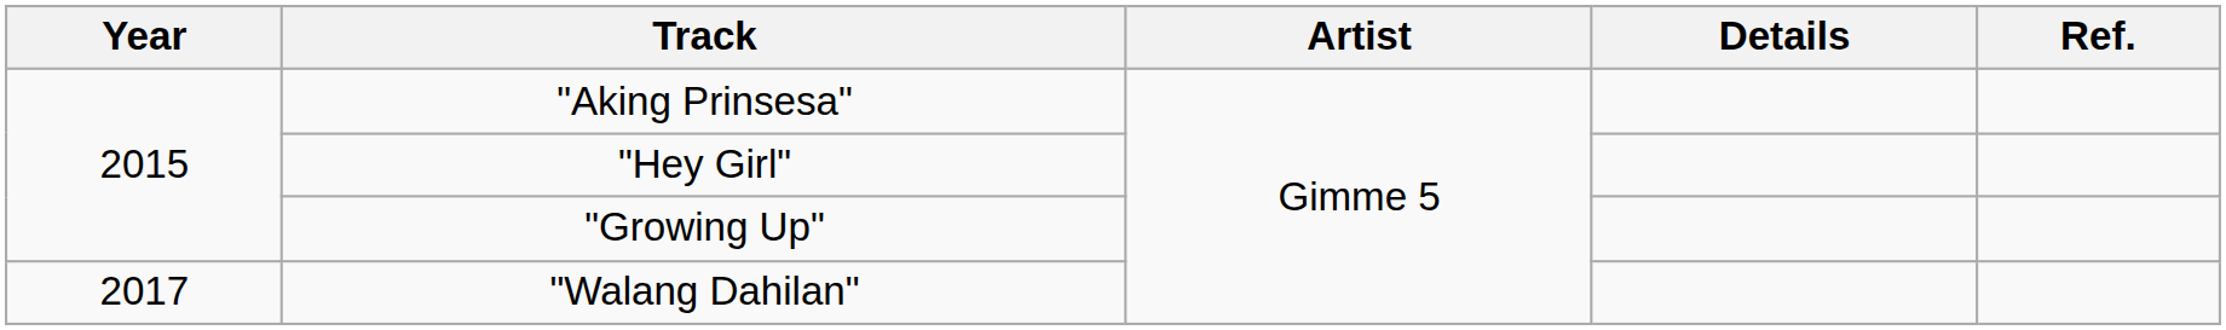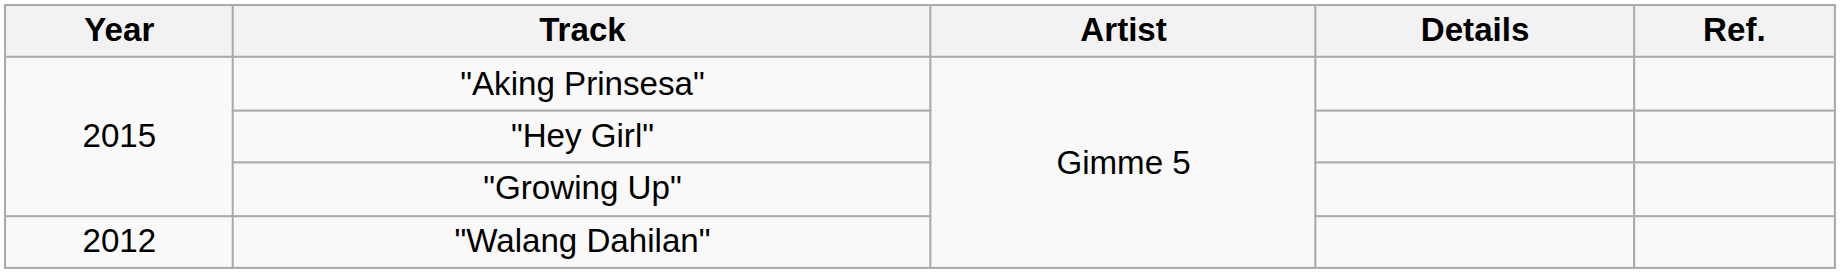"Walang Dahilan" | Year: 2017 -> 2012
